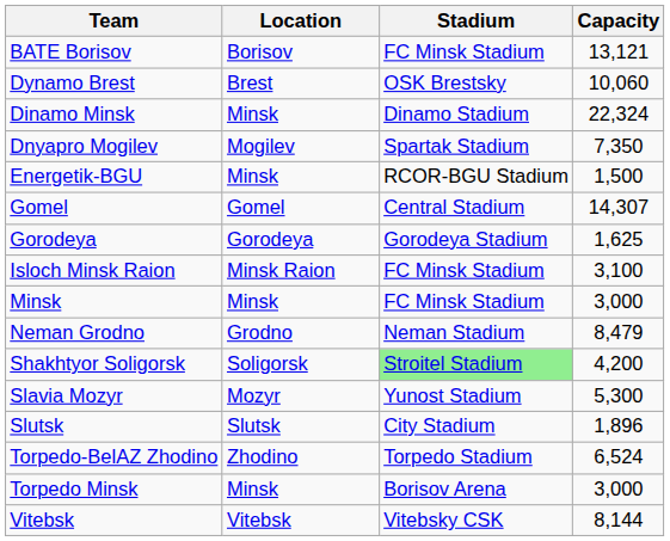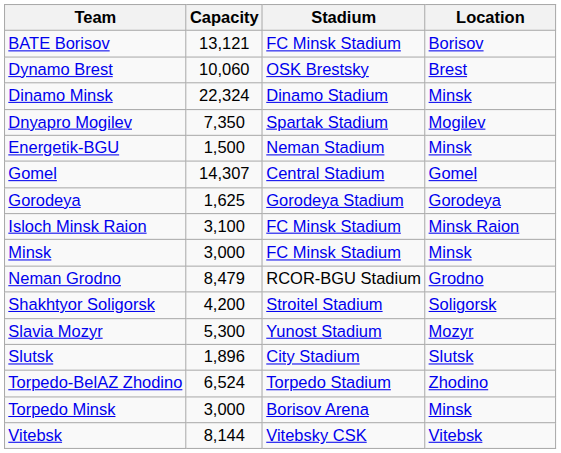columns swapped: Location <-> Capacity
Energetik-BGU | Stadium: RCOR-BGU Stadium -> Neman Stadium
Neman Grodno | Stadium: Neman Stadium -> RCOR-BGU Stadium
Shakhtyor Soligorsk | Stadium: lightgreen background -> no background
